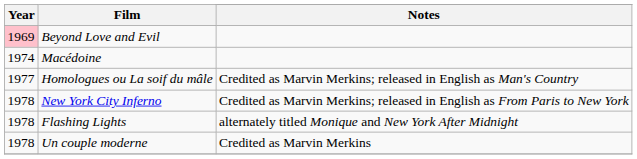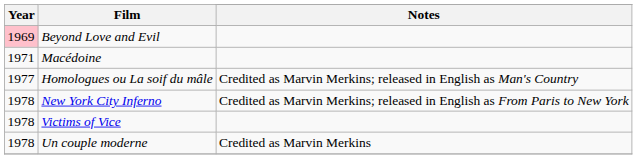Macédoine | Year: 1974 -> 1971
- row: 1978 | Flashing Lights | alternately titled Monique and New York After Midnight
+ row: 1978 | Victims of Vice
